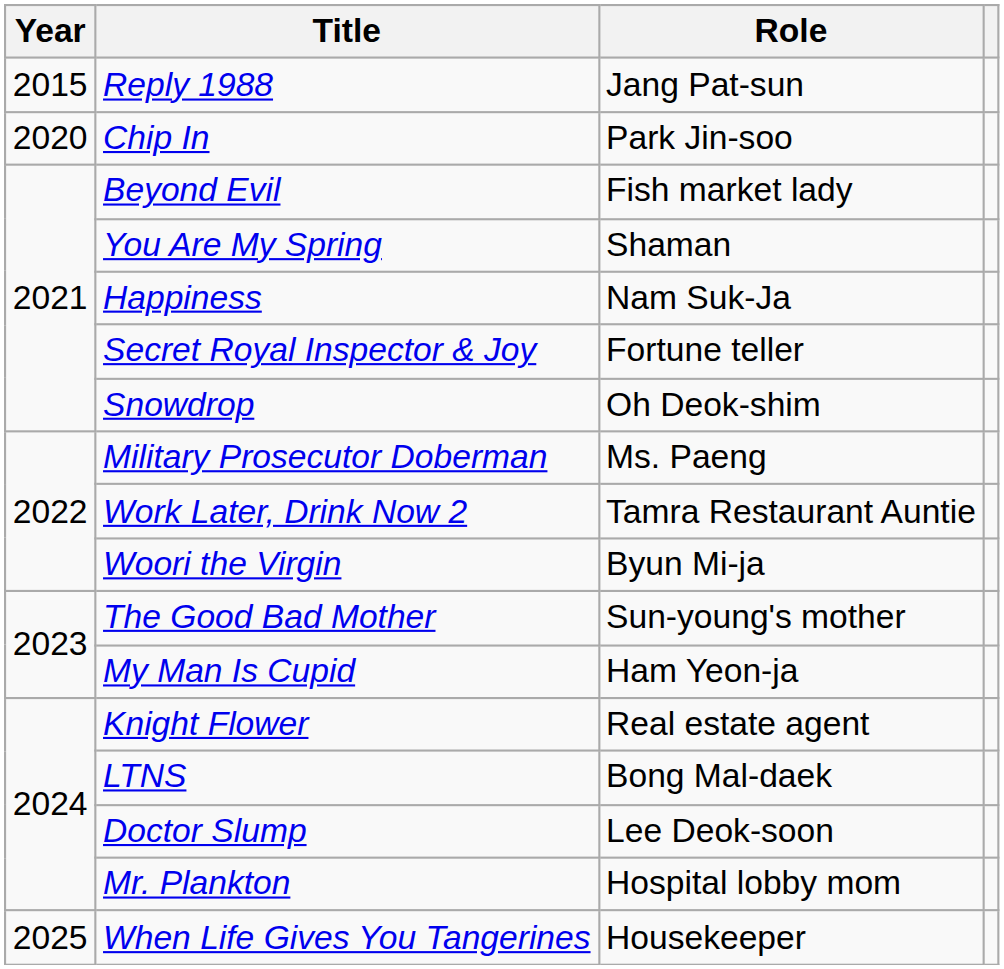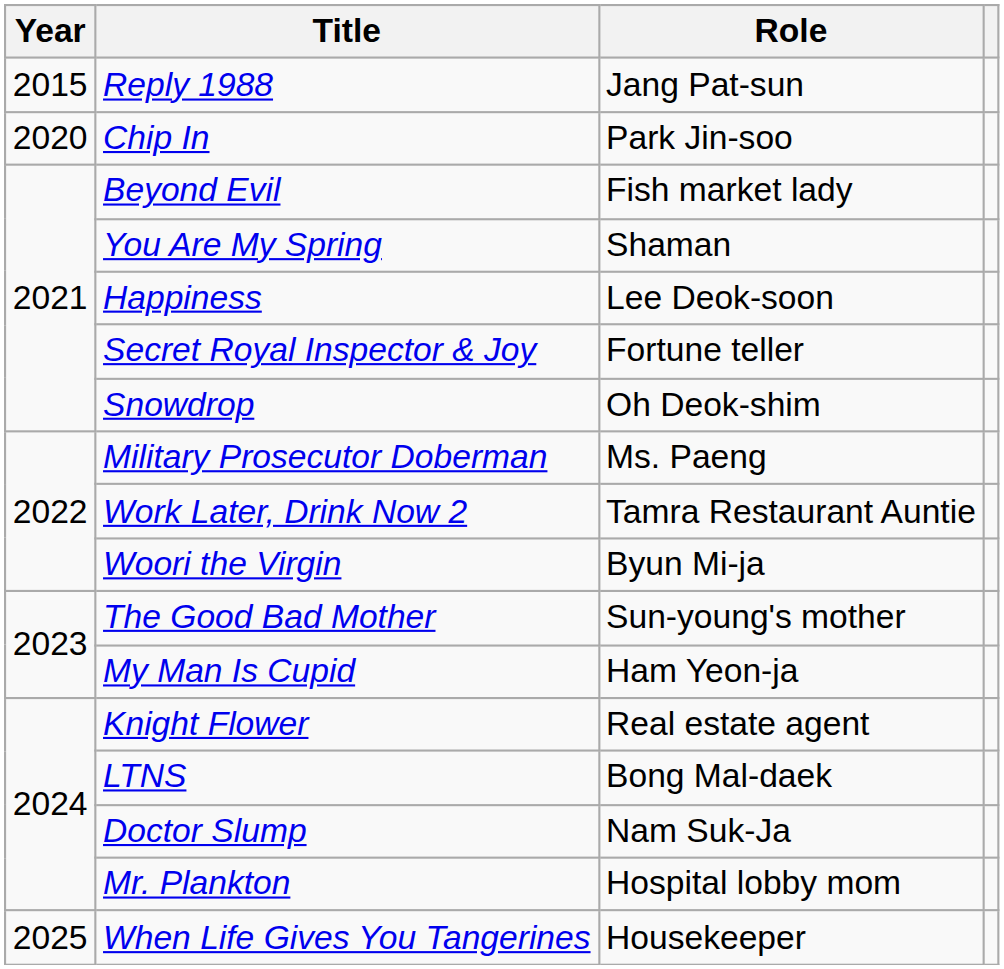Happiness | Role: Nam Suk-Ja -> Lee Deok-soon
Doctor Slump | Role: Lee Deok-soon -> Nam Suk-Ja
